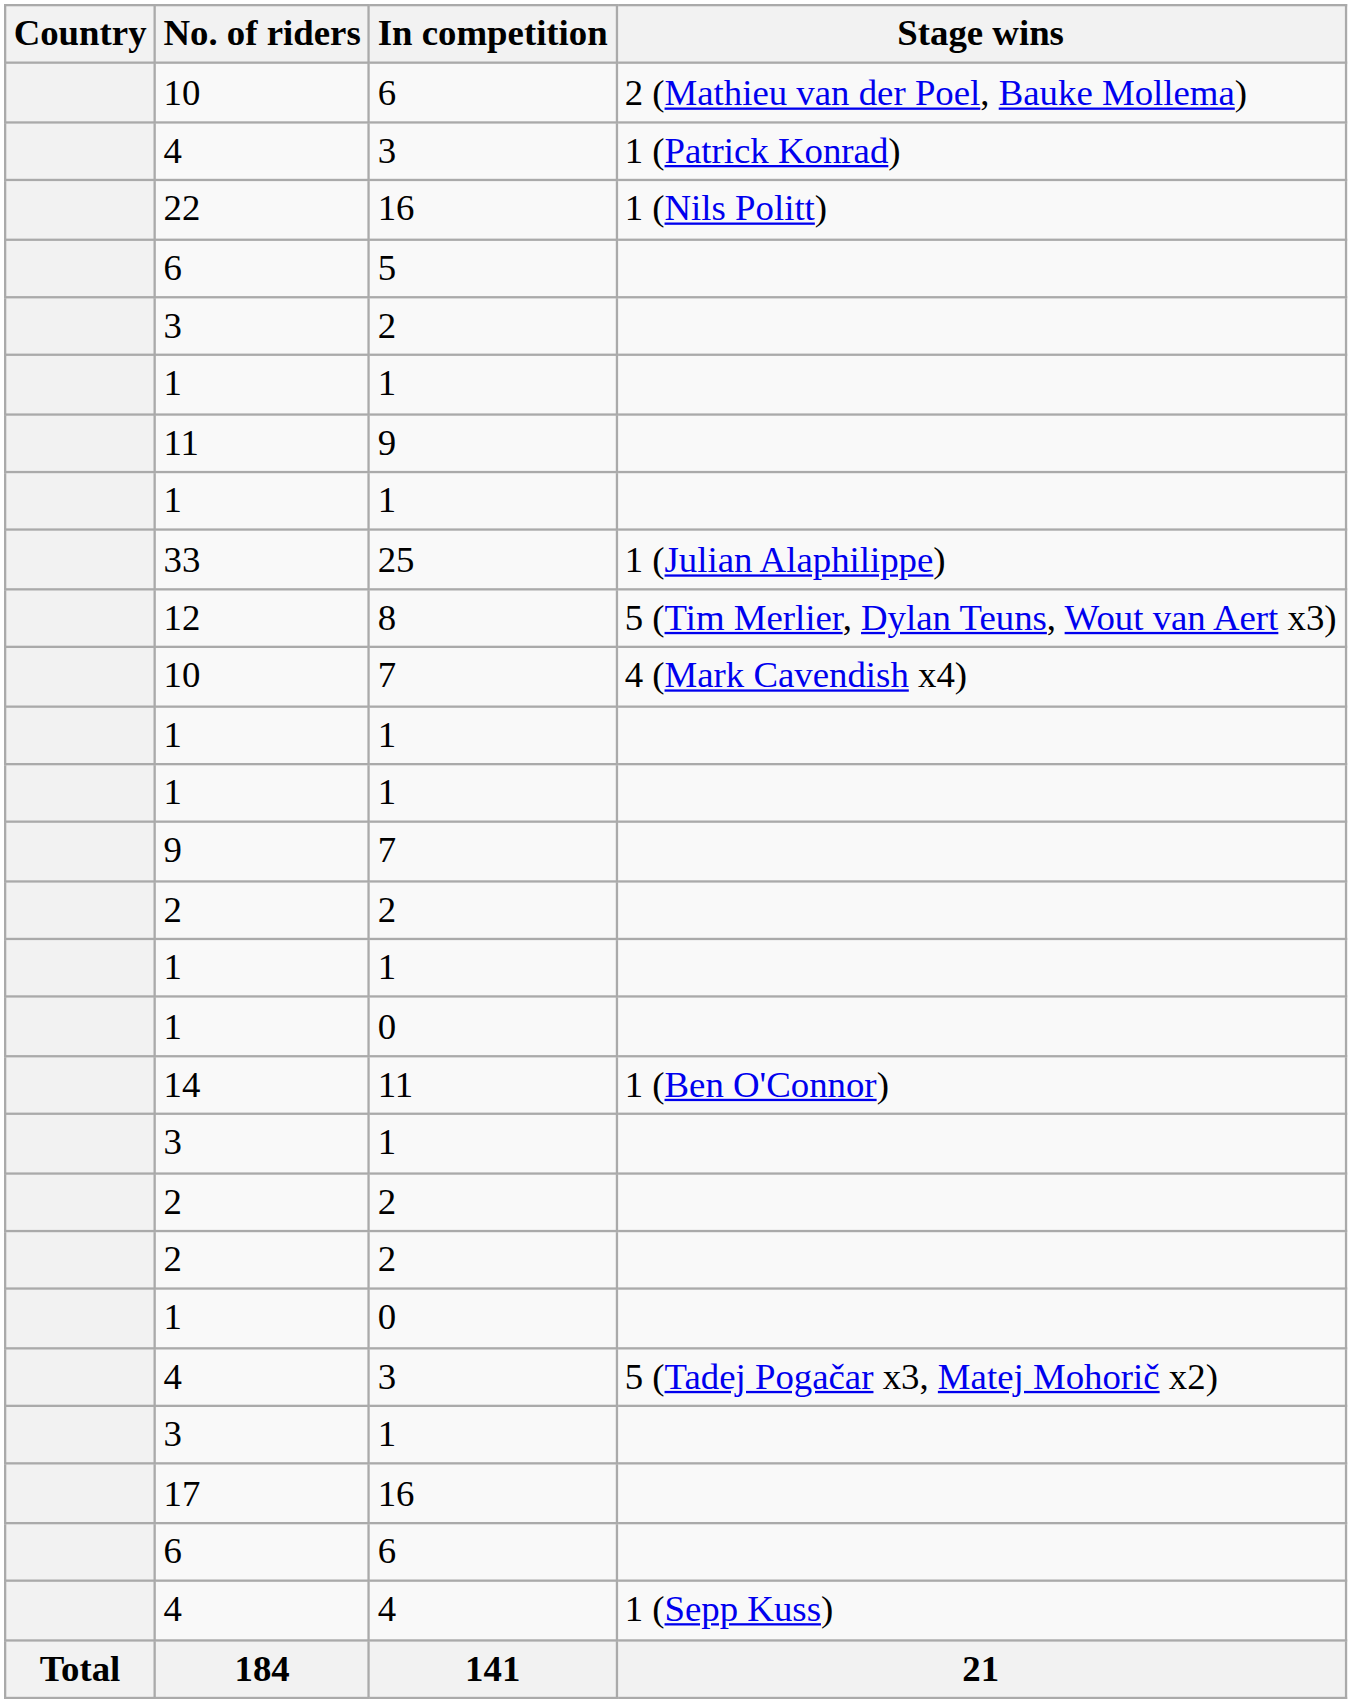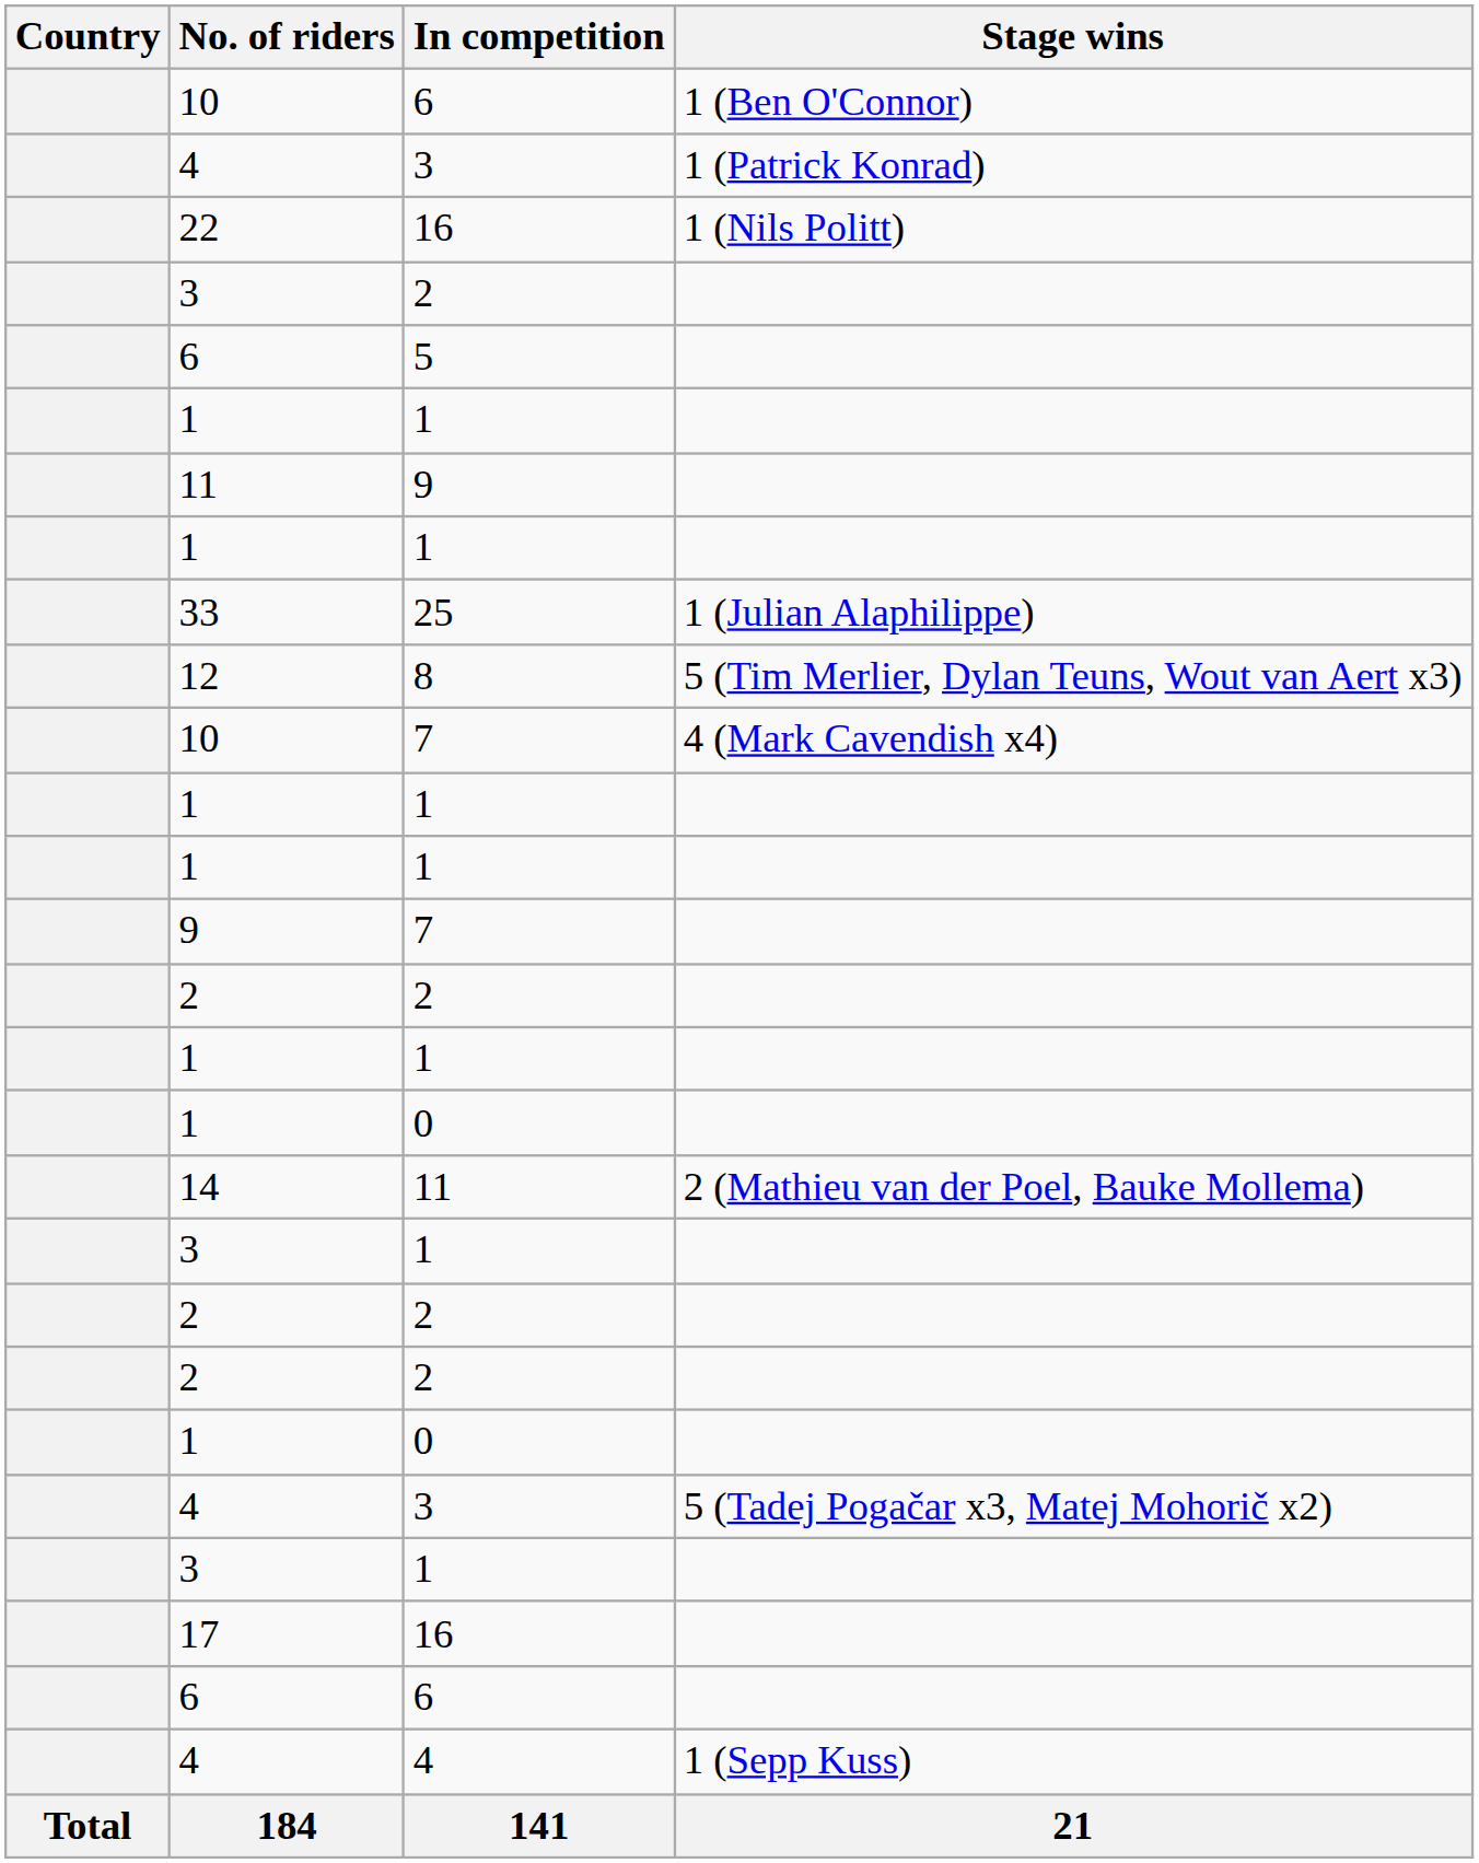10 / 6 | Stage wins: 2 (Mathieu van der Poel, Bauke Mollema) -> 1 (Ben O'Connor)
rows swapped: 3 / 2 <-> 6 / 5
14 | Stage wins: 1 (Ben O'Connor) -> 2 (Mathieu van der Poel, Bauke Mollema)
